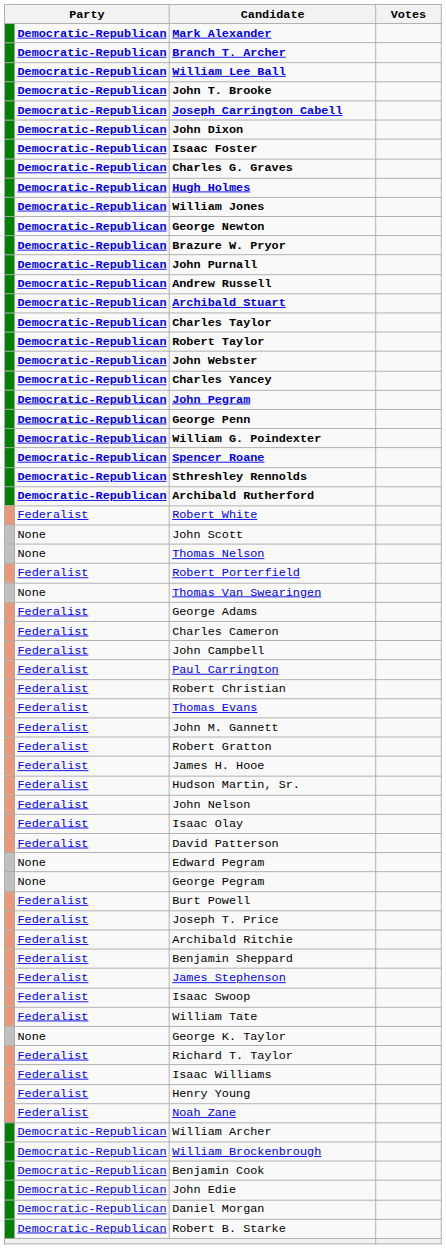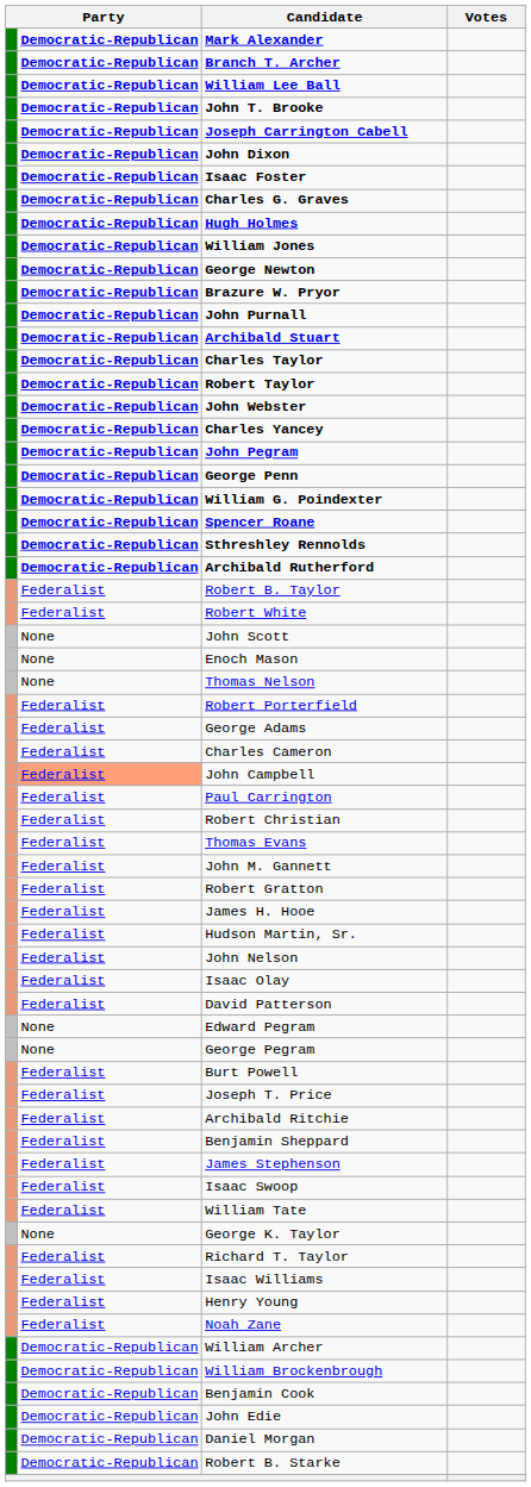- row: Democratic-Republican | Andrew Russell
+ row: Federalist | Robert B. Taylor
+ row: None | Enoch Mason
- row: None | Thomas Van Swearingen
John Campbell | column 2: no background -> lightsalmon background
